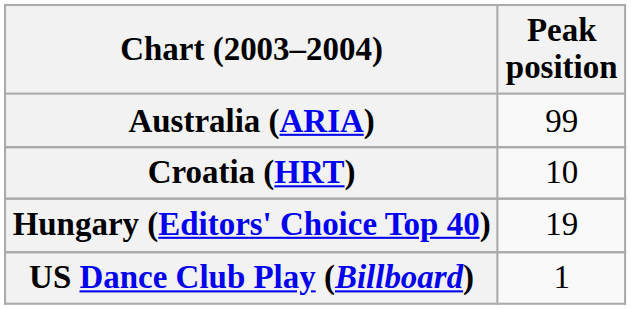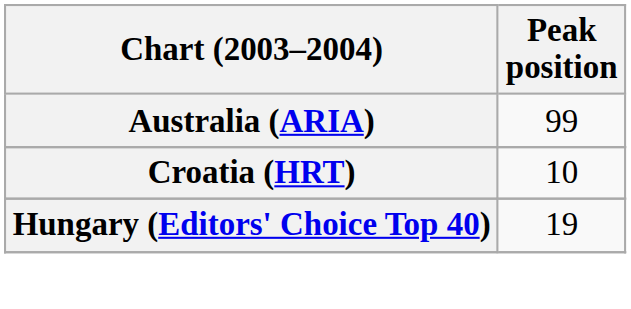- row: US Dance Club Play (Billboard) | 1
